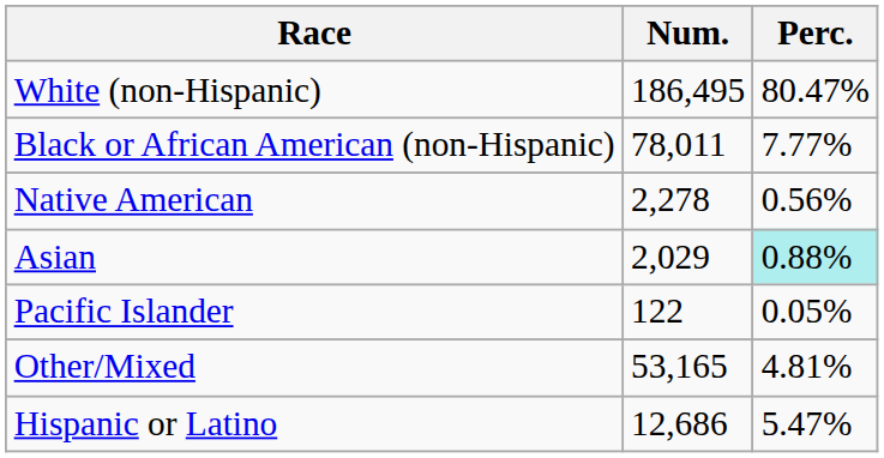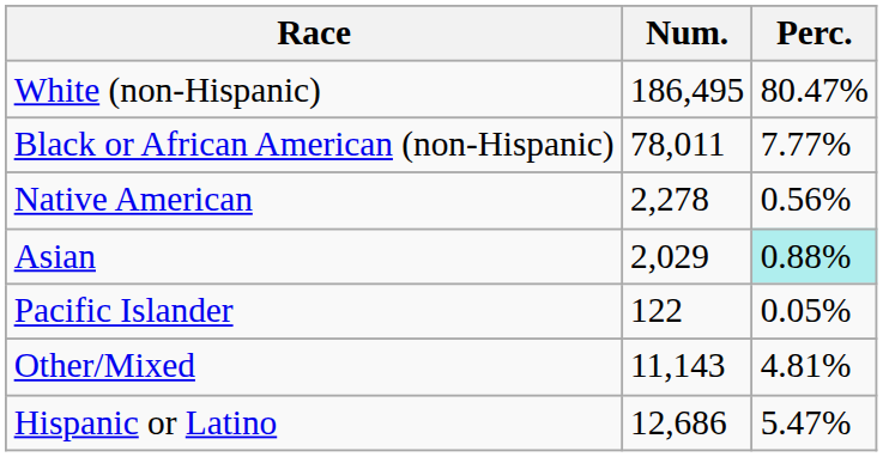Other/Mixed | Num.: 53,165 -> 11,143
